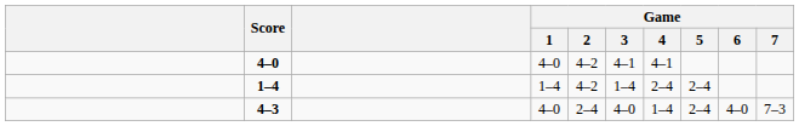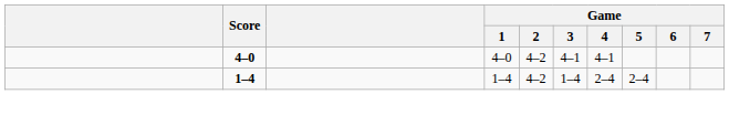- row: 4–3 | 4–0 | 2–4 | 4–0 | 1–4 | 2–4 | 4–0 | 7–3
